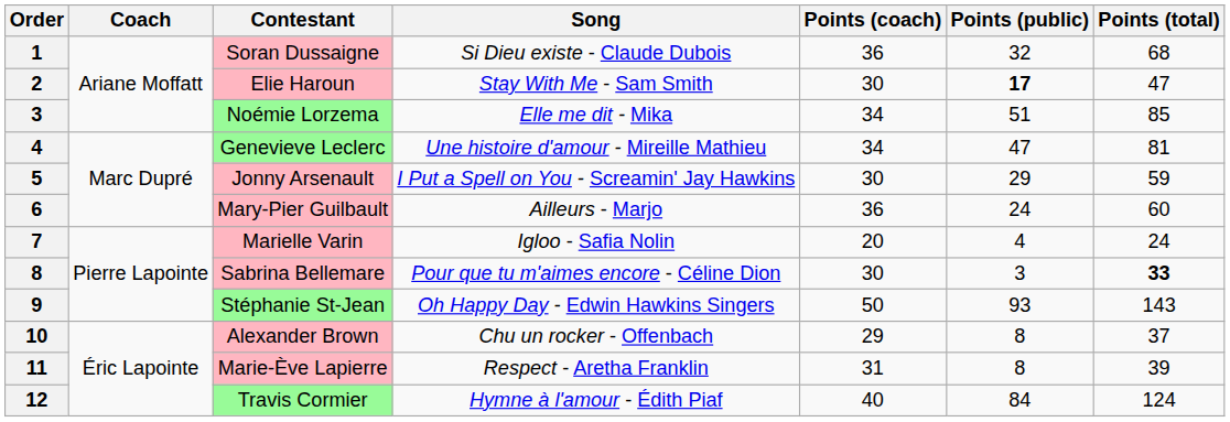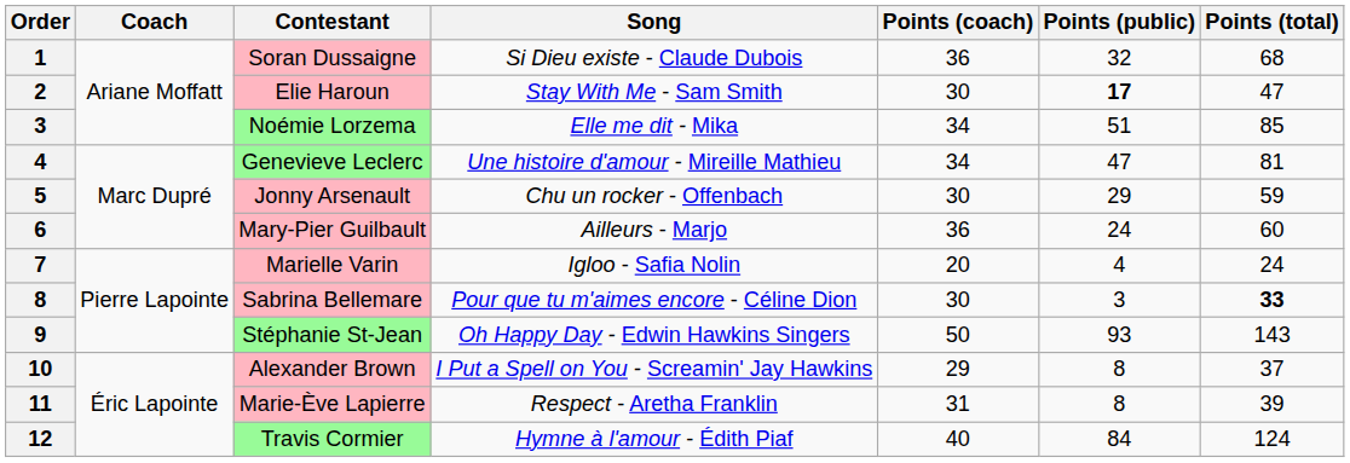Jonny Arsenault | Song: I Put a Spell on You - Screamin' Jay Hawkins -> Chu un rocker - Offenbach
Alexander Brown | Song: Chu un rocker - Offenbach -> I Put a Spell on You - Screamin' Jay Hawkins
